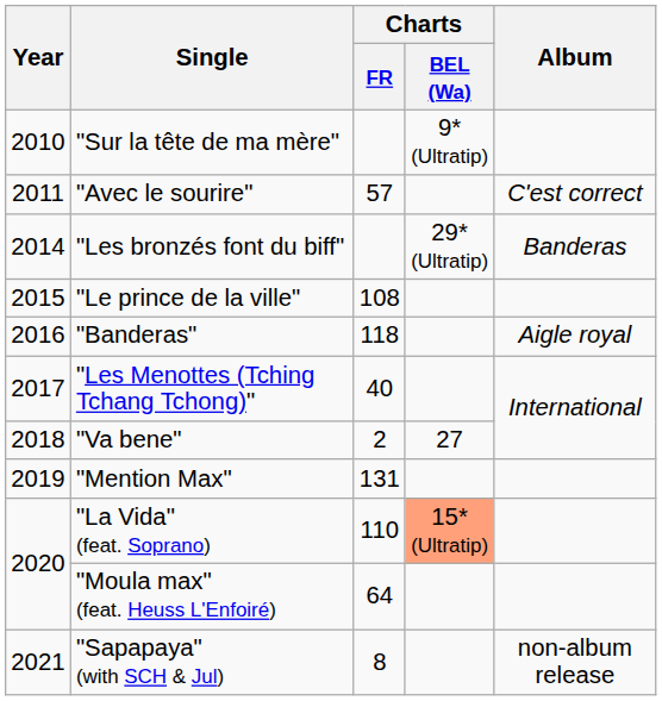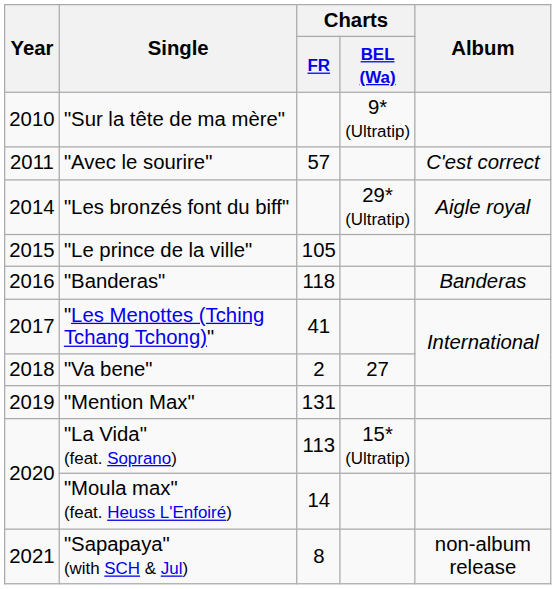"Les bronzés font du biff" | Album: Banderas -> Aigle royal
"Le prince de la ville" | Charts / FR: 108 -> 105
"Banderas" | Album: Aigle royal -> Banderas
"Les Menottes (Tching Tchang Tchong)" | Charts / FR: 40 -> 41
"La Vida" (feat. Soprano) | Charts / FR: 110 -> 113
"La Vida" (feat. Soprano) | Charts / BEL (Wa): lightsalmon background -> no background
"Moula max" (feat. Heuss L'Enfoiré) | Charts / FR: 64 -> 14
